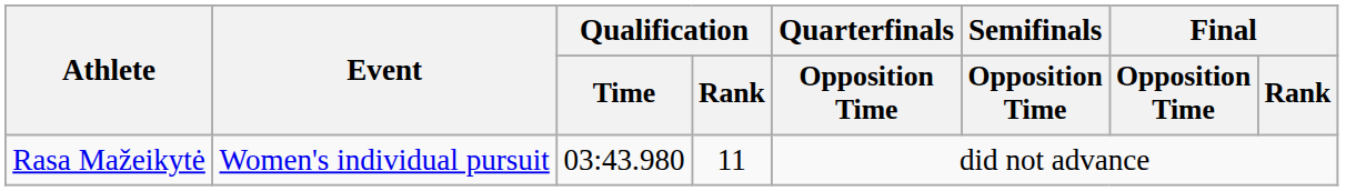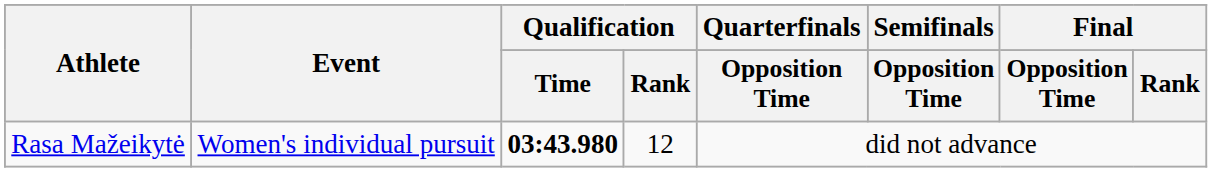Rasa Mažeikytė | Qualification / Time: normal -> bold
Rasa Mažeikytė | Qualification / Rank: 11 -> 12
